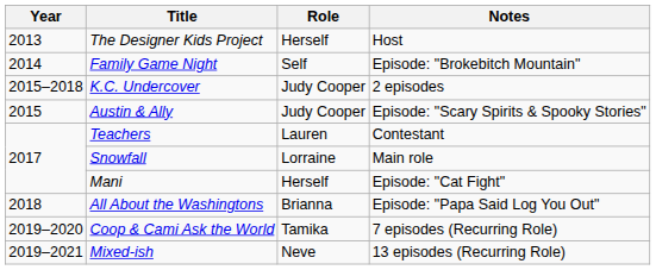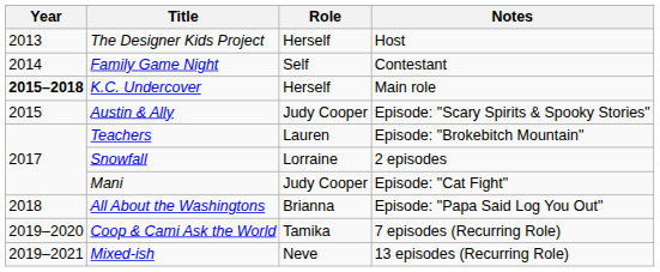Family Game Night | Notes: Episode: "Brokebitch Mountain" -> Contestant
K.C. Undercover | Year: normal -> bold
K.C. Undercover | Role: Judy Cooper -> Herself
K.C. Undercover | Notes: 2 episodes -> Main role
Teachers | Notes: Contestant -> Episode: "Brokebitch Mountain"
Snowfall | Notes: Main role -> 2 episodes
Mani | Role: Herself -> Judy Cooper
